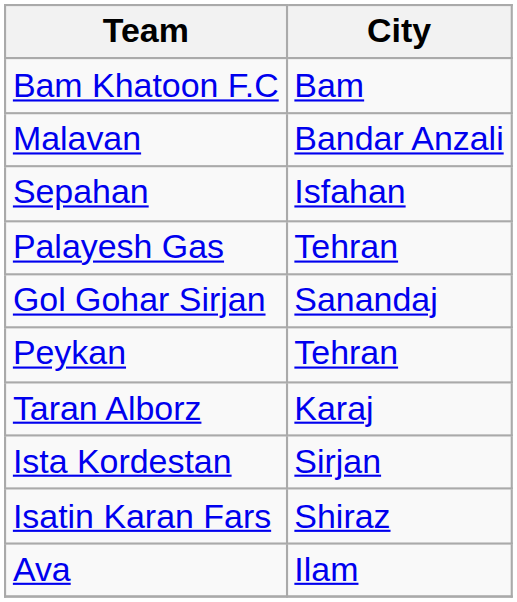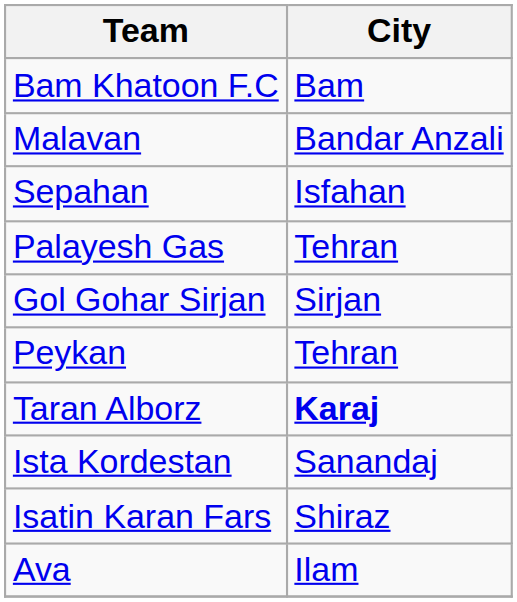Gol Gohar Sirjan | City: Sanandaj -> Sirjan
Taran Alborz | City: normal -> bold
Ista Kordestan | City: Sirjan -> Sanandaj
